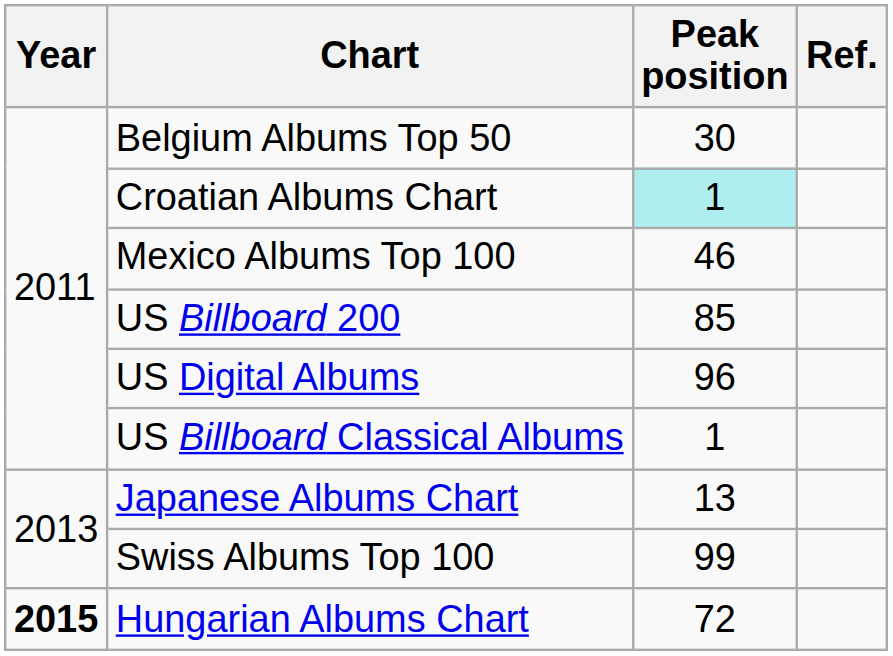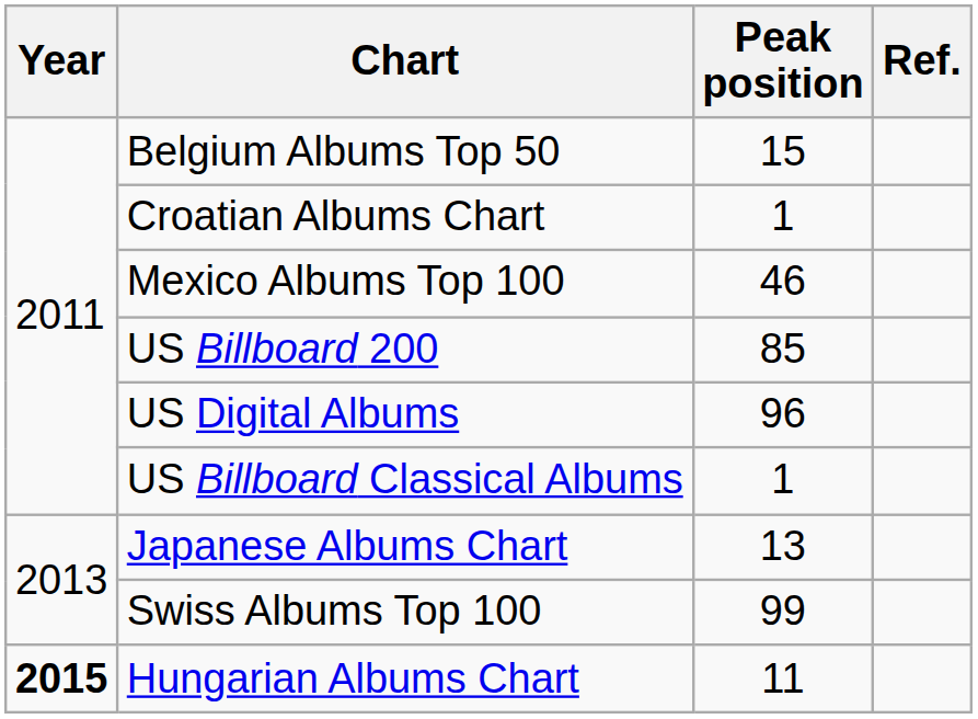Belgium Albums Top 50 | Peak position: 30 -> 15
Croatian Albums Chart | Peak position: paleturquoise background -> no background
Hungarian Albums Chart | Peak position: 72 -> 11
